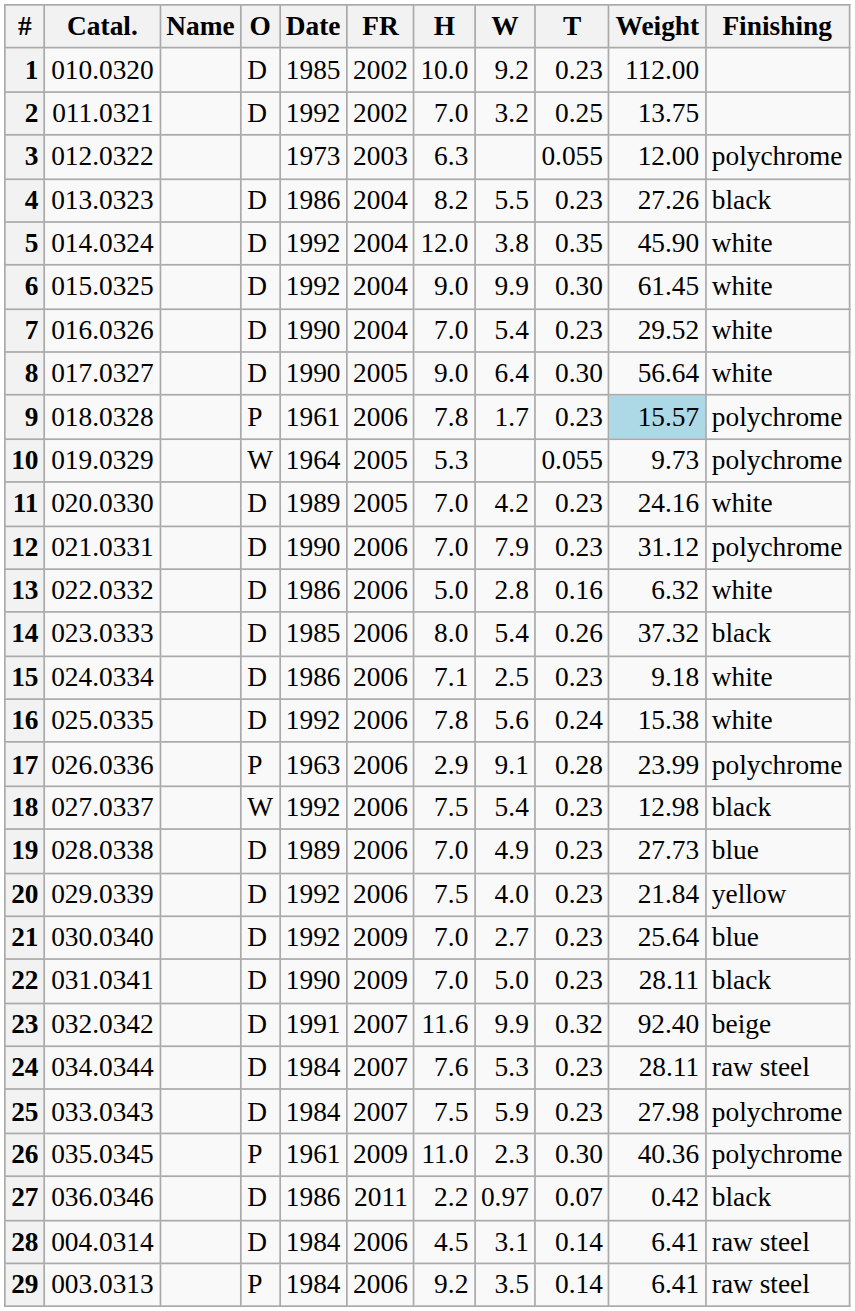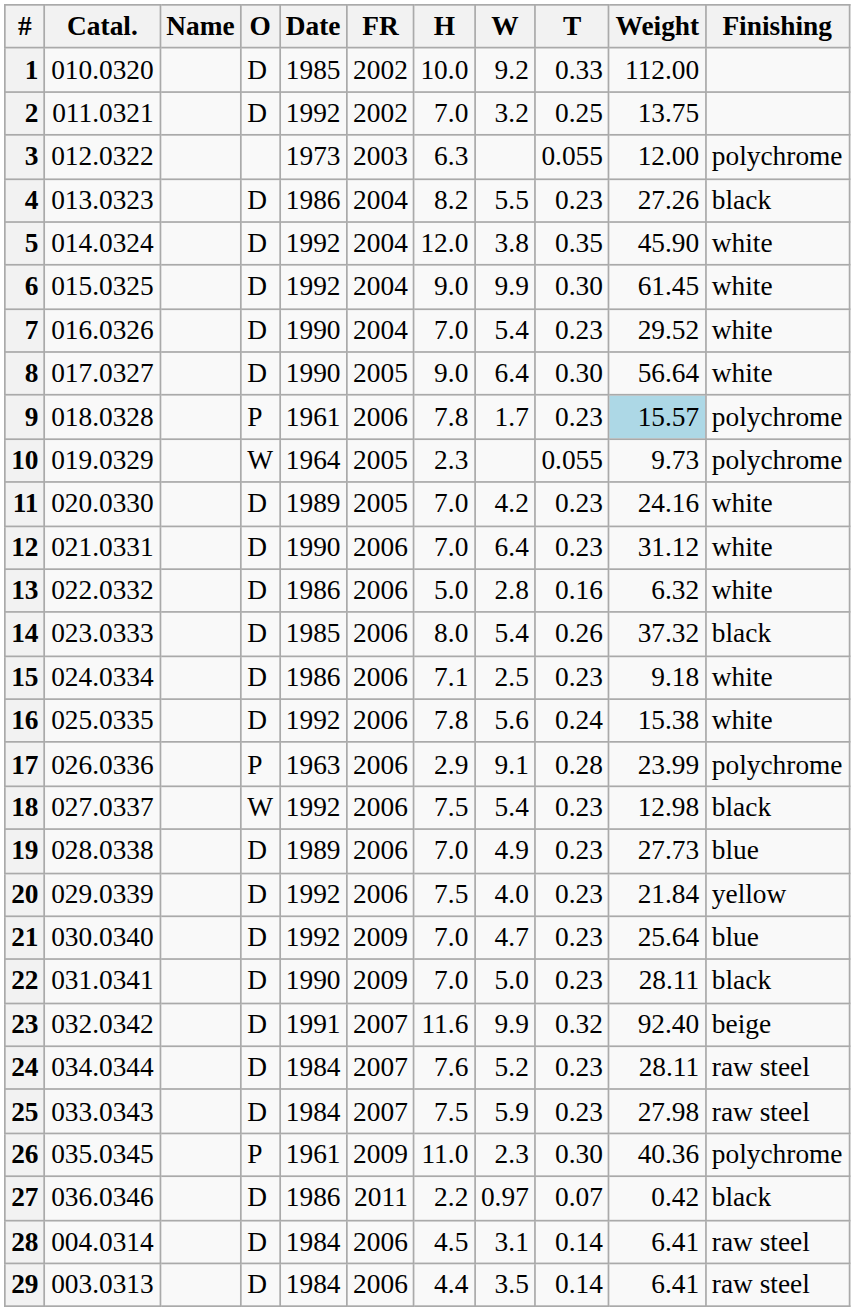1 | T: 0.23 -> 0.33
10 | H: 5.3 -> 2.3
12 | W: 7.9 -> 6.4
12 | Finishing: polychrome -> white
21 | W: 2.7 -> 4.7
24 | W: 5.3 -> 5.2
25 | Finishing: polychrome -> raw steel
29 | O: P -> D
29 | H: 9.2 -> 4.4
